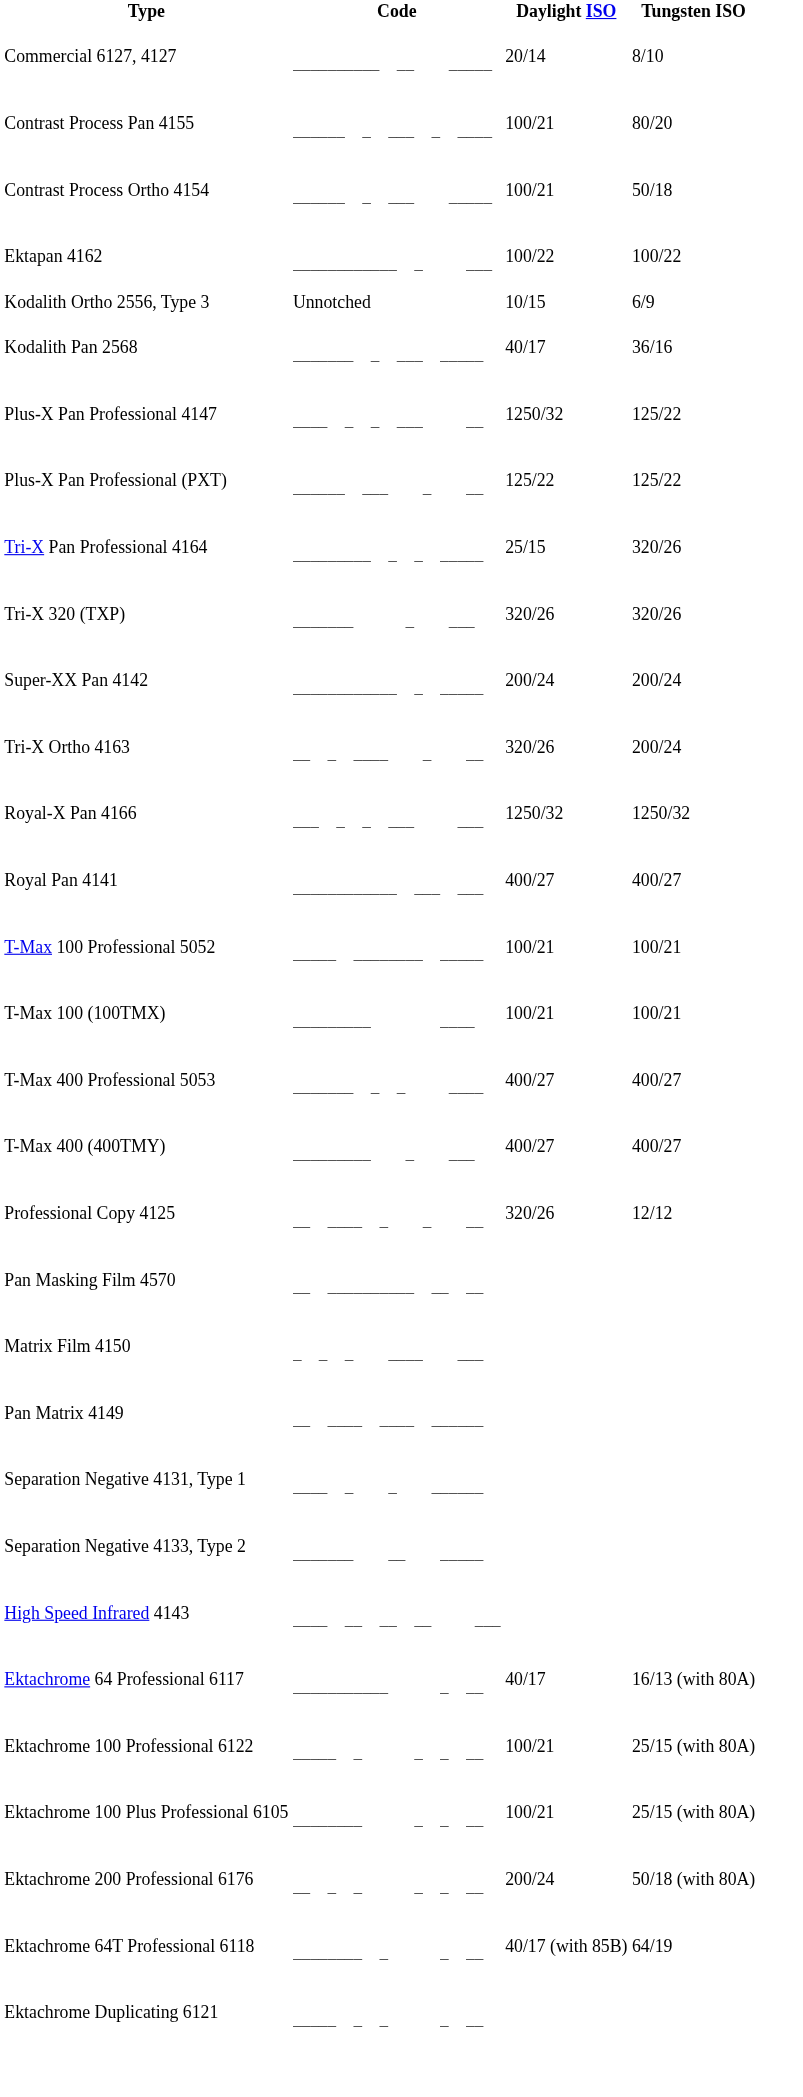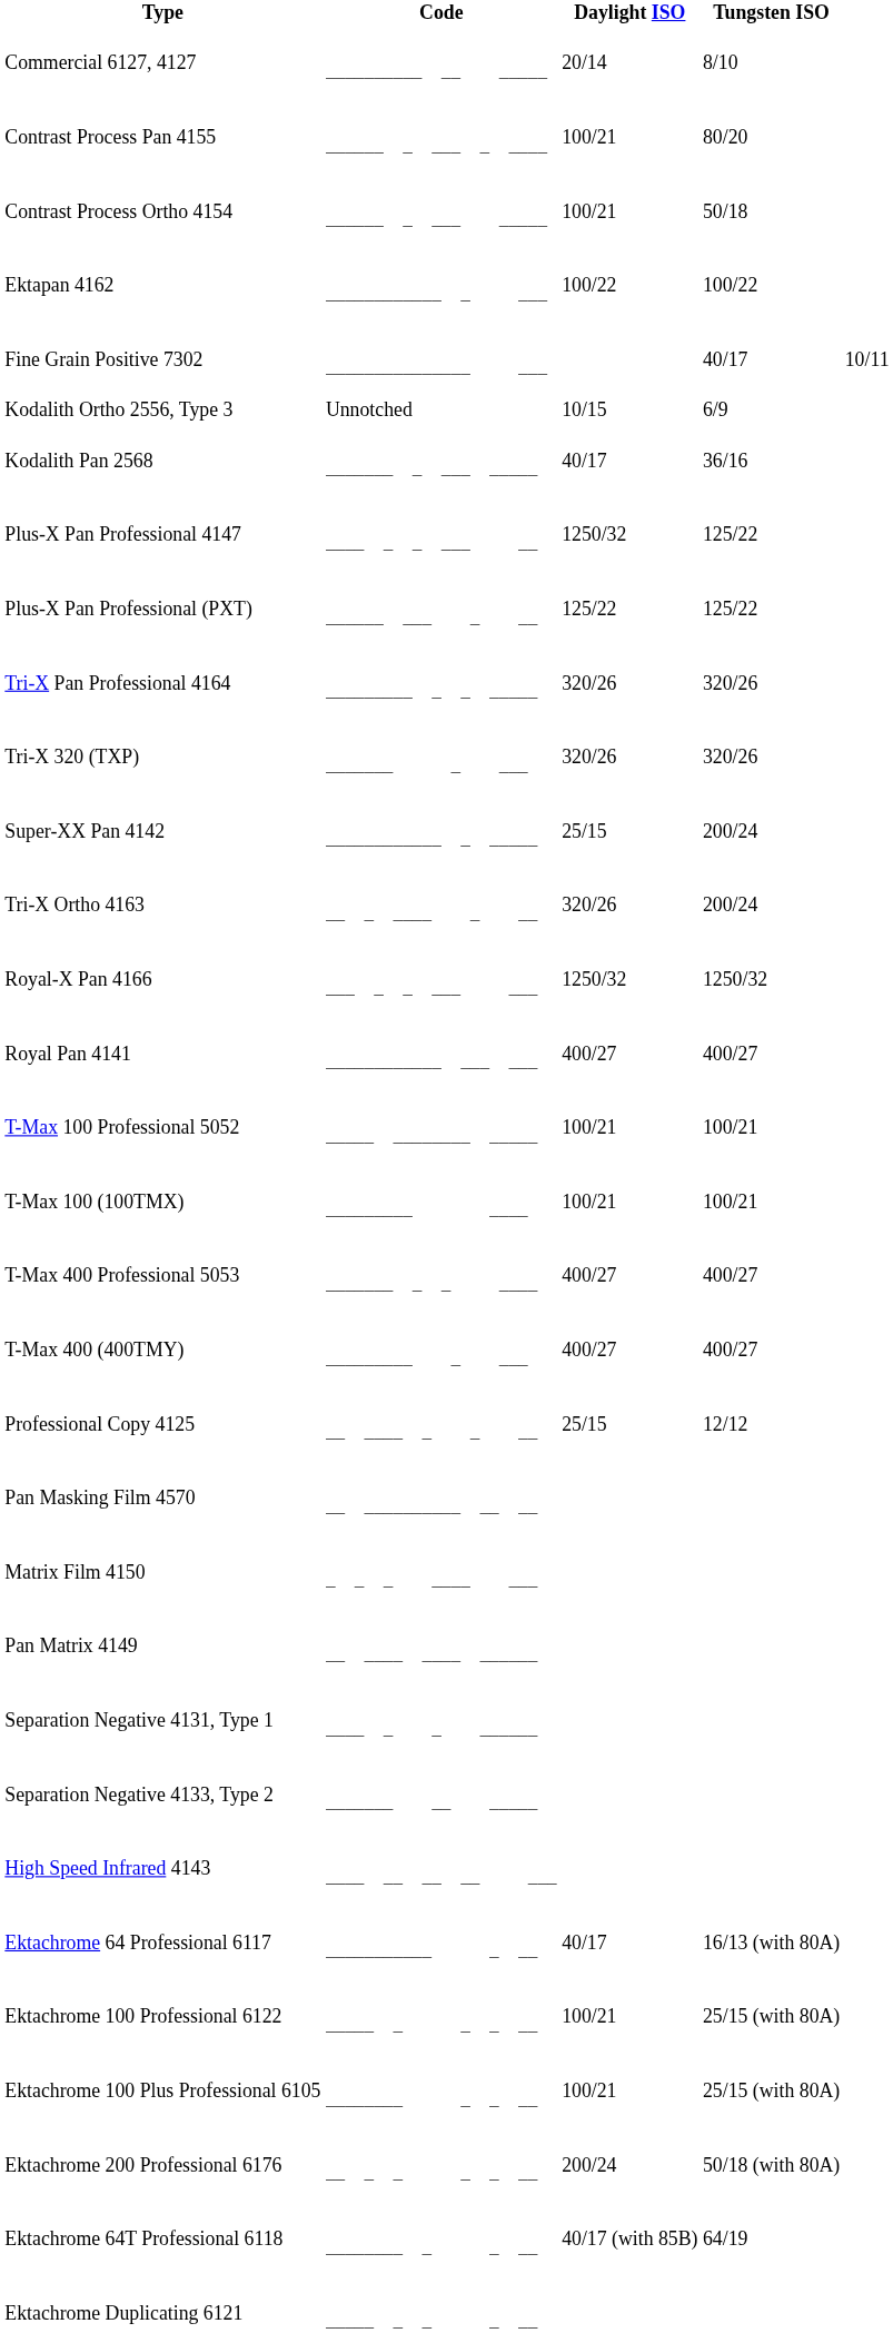+ row: Fine Grain Positive 7302 | _______________ ___ | 40/17 | 10/11
Tri-X Pan Professional 4164 | Daylight ISO: 25/15 -> 320/26
Super-XX Pan 4142 | Daylight ISO: 200/24 -> 25/15
Professional Copy 4125 | Daylight ISO: 320/26 -> 25/15
